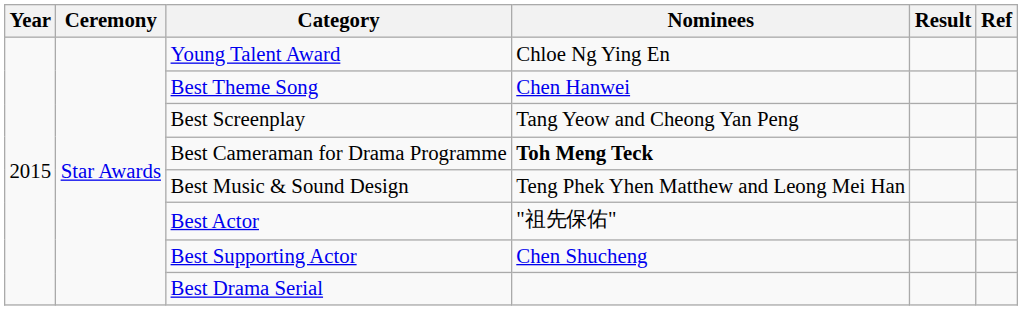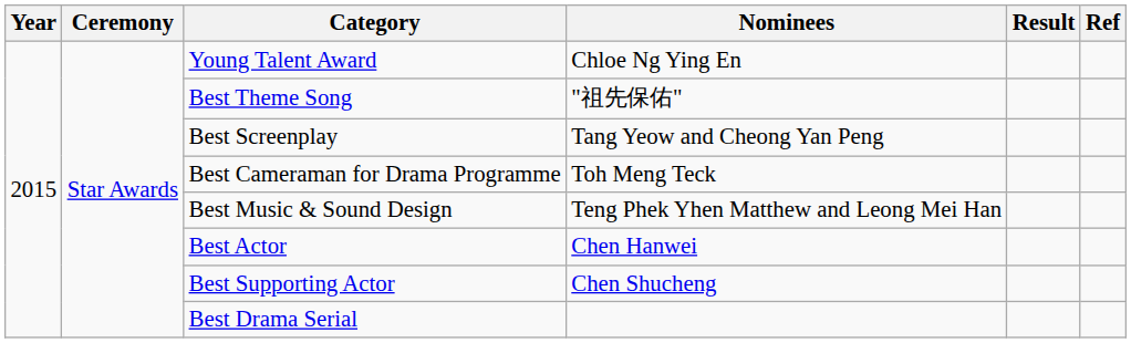Best Theme Song | Nominees: Chen Hanwei -> "祖先保佑"
Best Cameraman for Drama Programme | Nominees: bold -> normal
Best Actor | Nominees: "祖先保佑" -> Chen Hanwei
